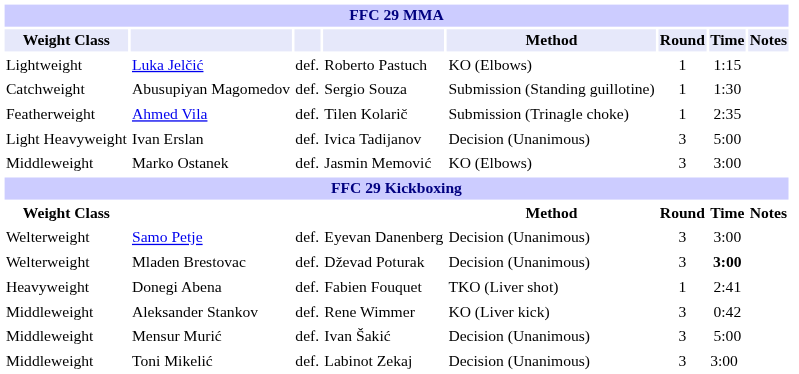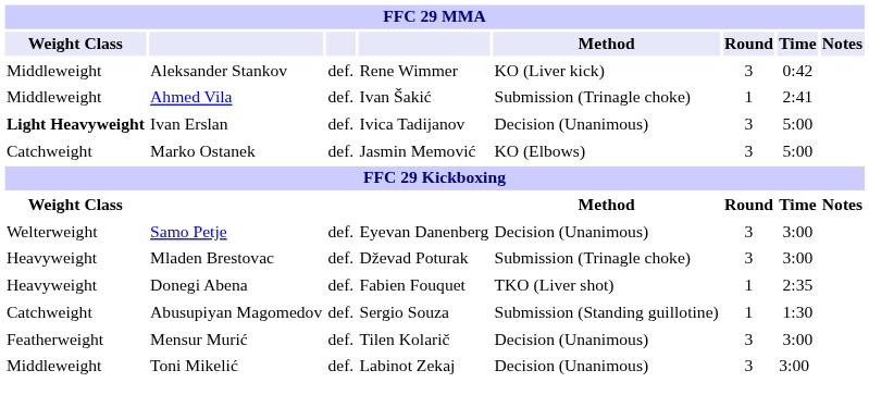- row: Lightweight | Luka Jelčić | def. | Roberto Pastuch | KO (Elbows) | 1 | 1:15
rows swapped: Abusupiyan Magomedov <-> Aleksander Stankov
Ahmed Vila | Weight Class: Featherweight -> Middleweight
Ahmed Vila | column 4: Tilen Kolarič -> Ivan Šakić
Ahmed Vila | Time: 2:35 -> 2:41
Ivan Erslan | Weight Class: normal -> bold
Marko Ostanek | Weight Class: Middleweight -> Catchweight
Marko Ostanek | Time: 3:00 -> 5:00
Mladen Brestovac | Weight Class: Welterweight -> Heavyweight
Mladen Brestovac | Method: Decision (Unanimous) -> Submission (Trinagle choke)
Mladen Brestovac | Time: bold -> normal
Donegi Abena | Time: 2:41 -> 2:35
Mensur Murić | Weight Class: Middleweight -> Featherweight
Mensur Murić | column 4: Ivan Šakić -> Tilen Kolarič
Mensur Murić | Time: 5:00 -> 3:00
